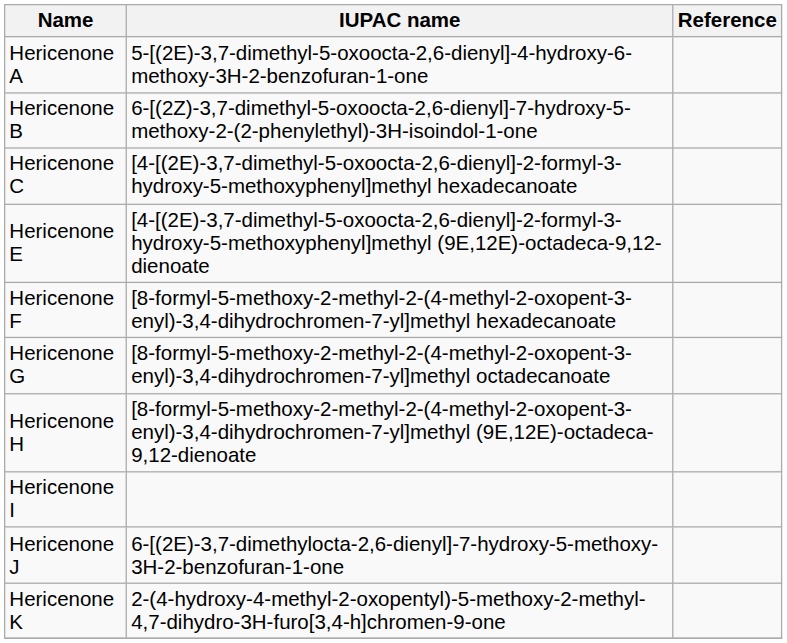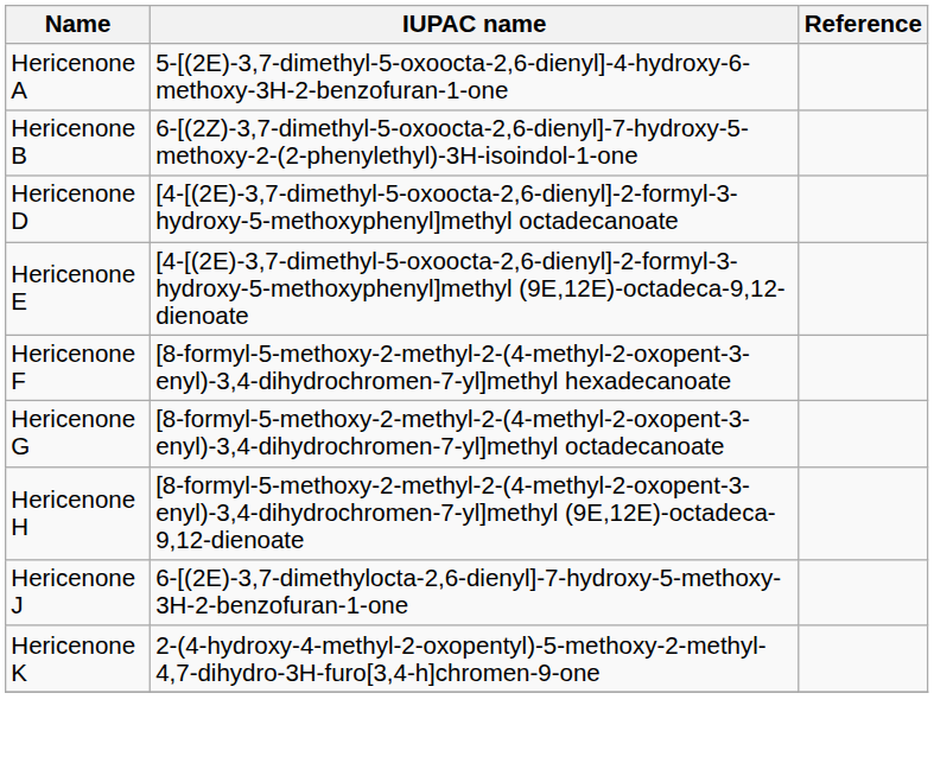- row: Hericenone C | [4-[(2E)-3,7-dimethyl-5-oxoocta-2,6-dienyl]-2-formyl-3-hydroxy-5-methoxyphenyl]methyl hexadecanoate
+ row: Hericenone D | [4-[(2E)-3,7-dimethyl-5-oxoocta-2,6-dienyl]-2-formyl-3-hydroxy-5-methoxyphenyl]methyl octadecanoate
- row: Hericenone I
